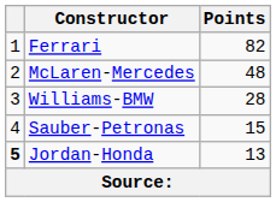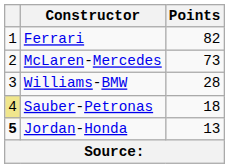McLaren-Mercedes | Points: 48 -> 73
Sauber-Petronas | column 1: no background -> khaki background
Sauber-Petronas | Points: 15 -> 18
